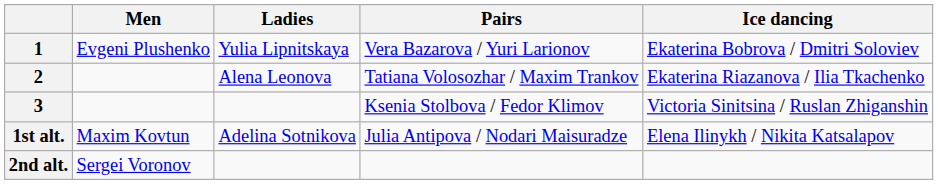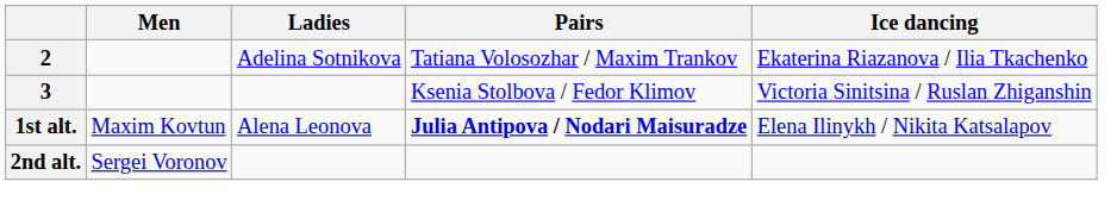- row: 1 | Evgeni Plushenko | Yulia Lipnitskaya | Vera Bazarova / Yuri Larionov | Ekaterina Bobrova / Dmitri Soloviev
2 | Ladies: Alena Leonova -> Adelina Sotnikova
1st alt. | Ladies: Adelina Sotnikova -> Alena Leonova
1st alt. | Pairs: normal -> bold
